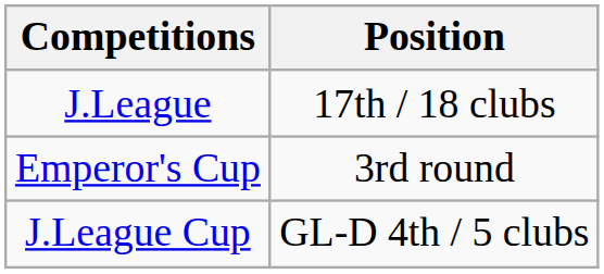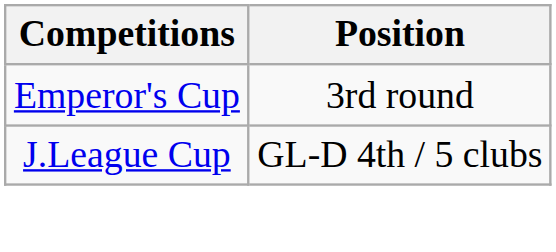- row: J.League | 17th / 18 clubs
